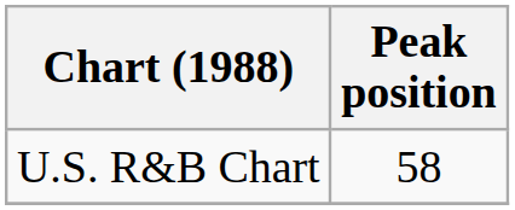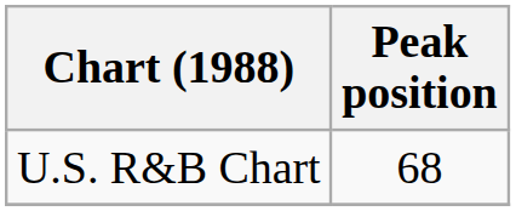U.S. R&B Chart | Peak position: 58 -> 68
